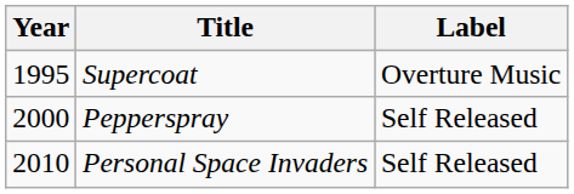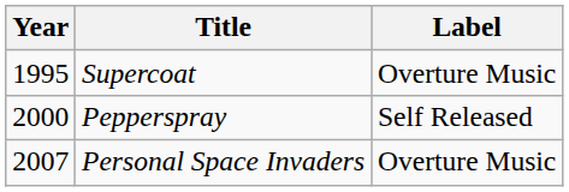Personal Space Invaders | Year: 2010 -> 2007
Personal Space Invaders | Label: Self Released -> Overture Music
